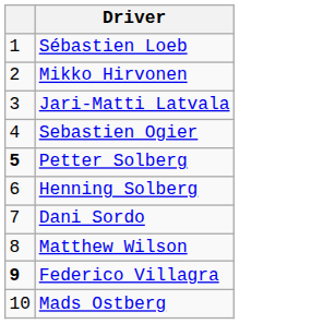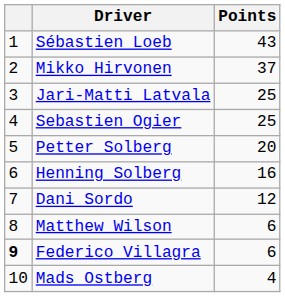+ column: Points | 43 | 37 | 25 | 25 | 20 | 16 | 12 | 6 | 6 | 4
Petter Solberg | column 1: bold -> normal
